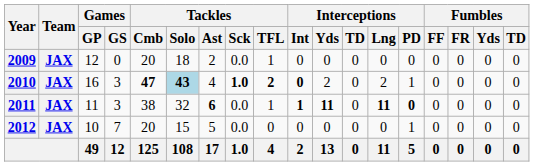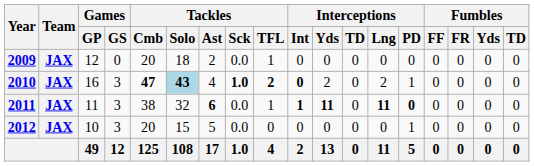2012 | Games / GS: 7 -> 3
